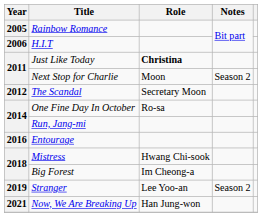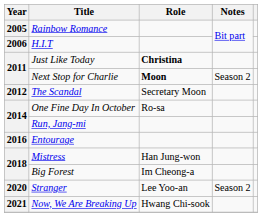Next Stop for Charlie | Role: normal -> bold
Mistress | Role: Hwang Chi-sook -> Han Jung-won
Stranger | Year: 2019 -> 2020
Now, We Are Breaking Up | Role: Han Jung-won -> Hwang Chi-sook
